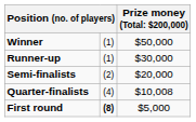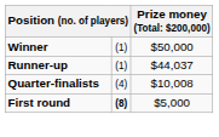Runner-up | column 3: $30,000 -> $44,037
- row: Semi-finalists | (2) | $20,000
